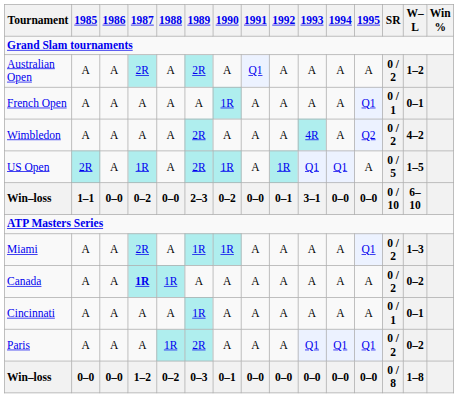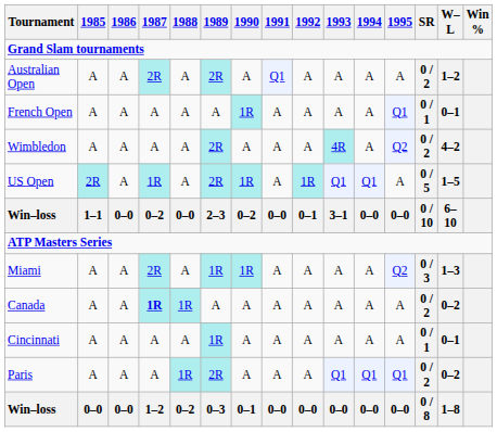Miami | 1995: Q1 -> Q2
Miami | SR: 0 / 2 -> 0 / 3
